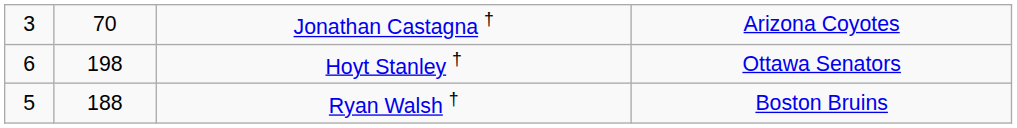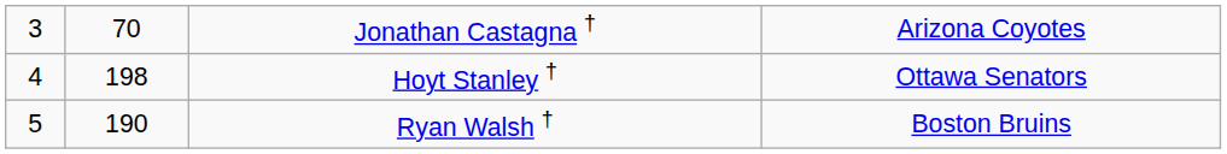Hoyt Stanley † | column 1: 6 -> 4
Ryan Walsh † | column 2: 188 -> 190
